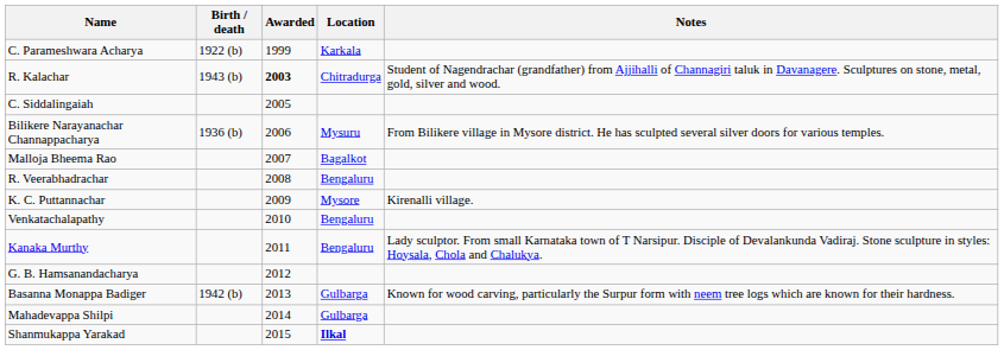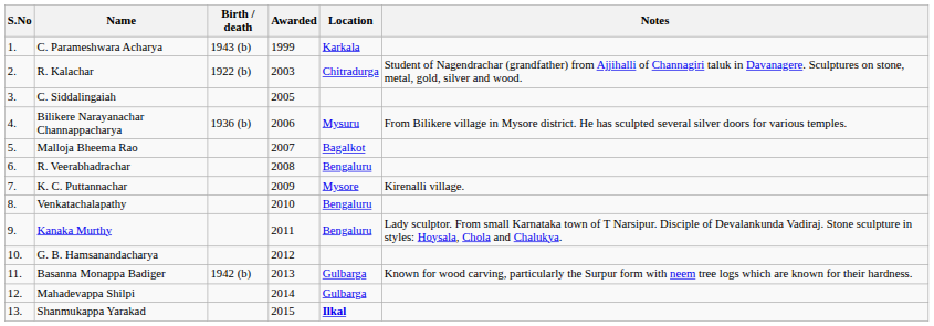+ column: S.No | 1. | 2. | 3. | 4. | 5. | 6. | 7. | 8. | 9. | 10. | 11. | 12. | 13.
C. Parameshwara Acharya | Birth / death: 1922 (b) -> 1943 (b)
R. Kalachar | Birth / death: 1943 (b) -> 1922 (b)
R. Kalachar | Awarded: bold -> normal
